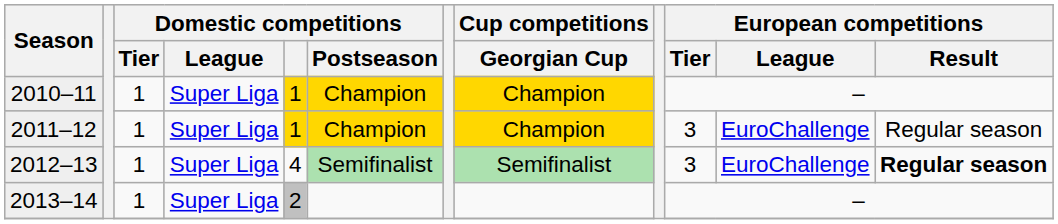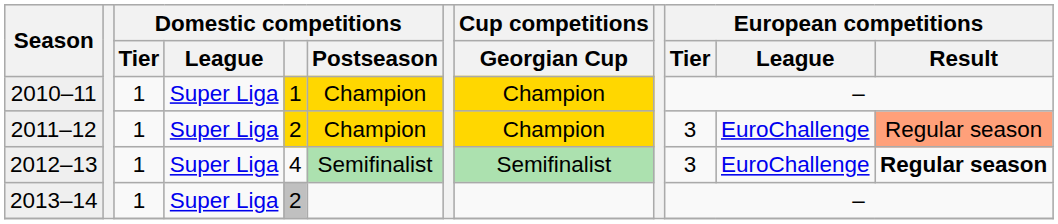2011–12 | Domestic competitions: 1 -> 2
2011–12 | European competitions / Result: no background -> lightsalmon background
